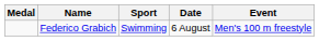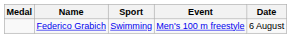columns swapped: Event <-> Date
